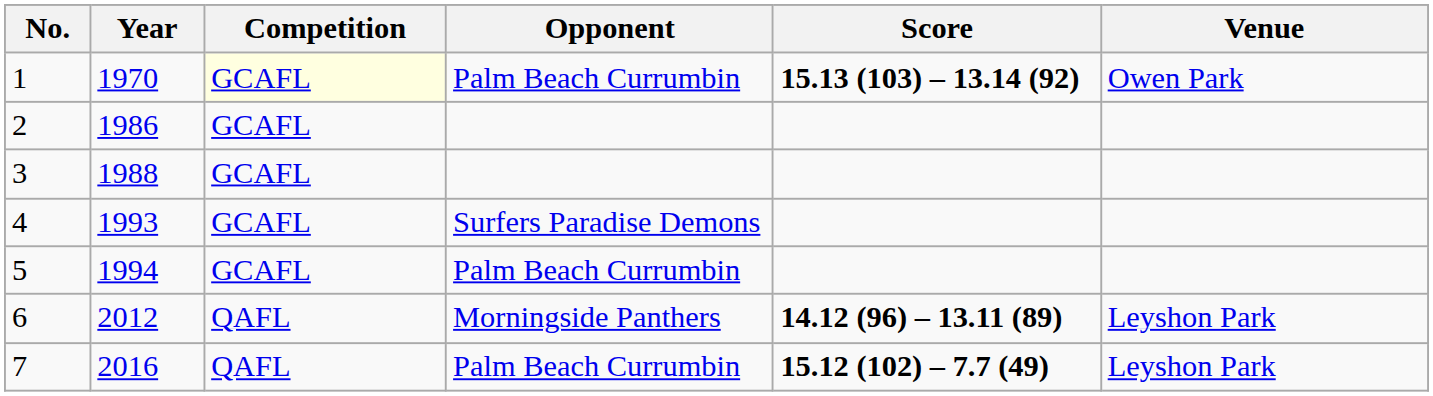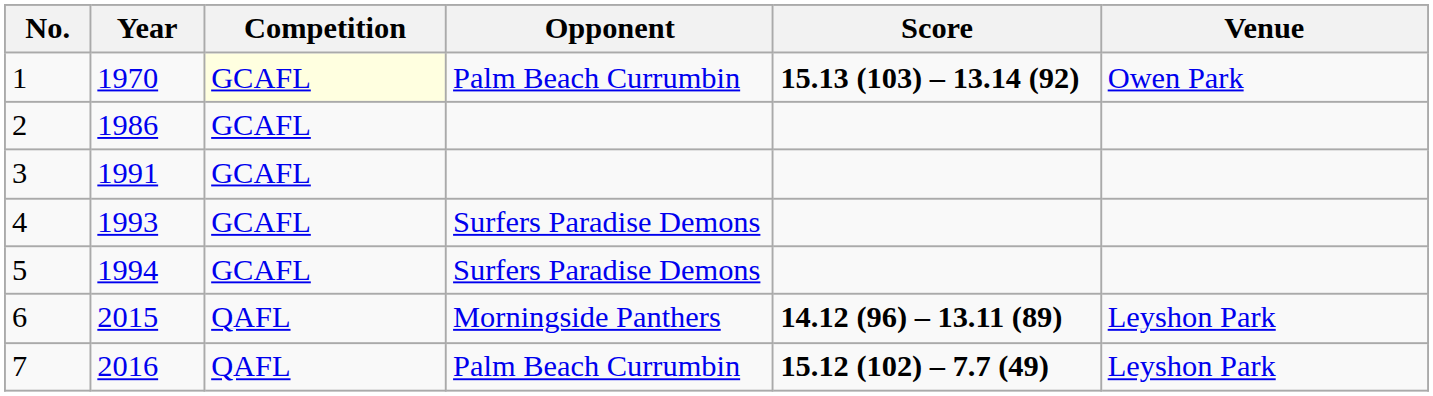3 | Year: 1988 -> 1991
5 | Opponent: Palm Beach Currumbin -> Surfers Paradise Demons
6 | Year: 2012 -> 2015
